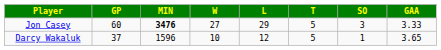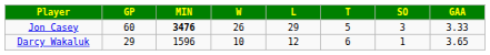Jon Casey | W: 27 -> 26
Darcy Wakaluk | GP: 37 -> 29
Darcy Wakaluk | T: 5 -> 6
